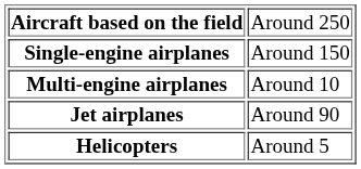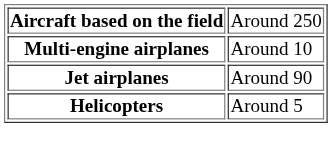- row: Single-engine airplanes | Around 150
